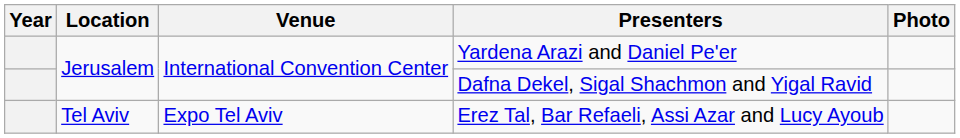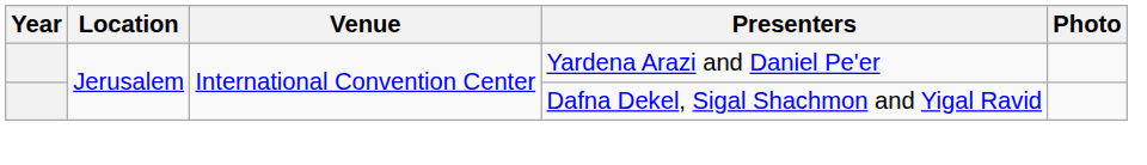- row: Tel Aviv | Expo Tel Aviv | Erez Tal, Bar Refaeli, Assi Azar and Lucy Ayoub
